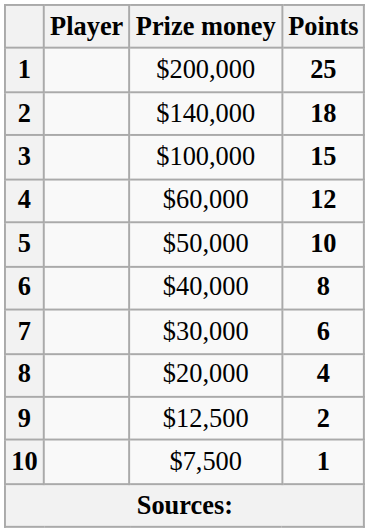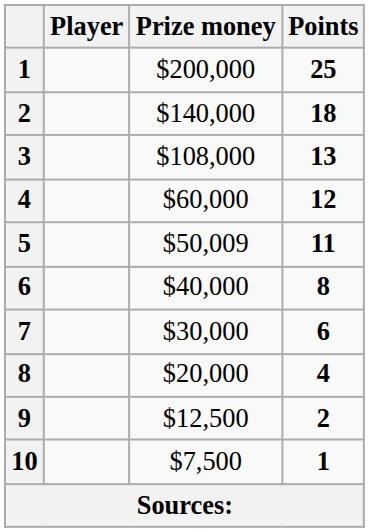3 | Prize money: $100,000 -> $108,000
3 | Points: 15 -> 13
5 | Prize money: $50,000 -> $50,009
5 | Points: 10 -> 11
